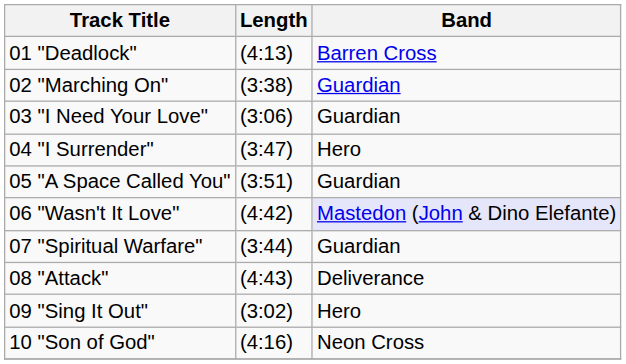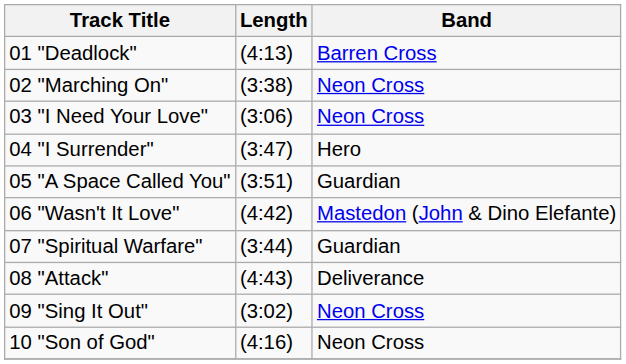02 "Marching On" | Band: Guardian -> Neon Cross
03 "I Need Your Love" | Band: Guardian -> Neon Cross
06 "Wasn't It Love" | Band: lavender background -> no background
09 "Sing It Out" | Band: Hero -> Neon Cross
